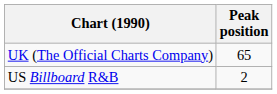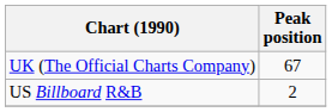UK (The Official Charts Company) | Peak position: 65 -> 67
